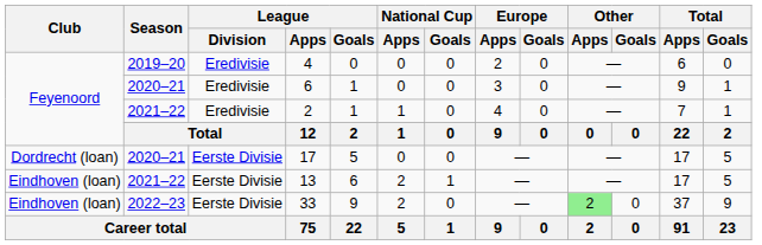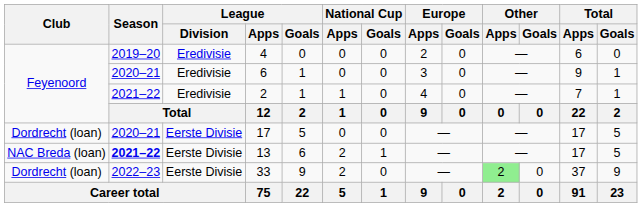13 | Club: Eindhoven (loan) -> NAC Breda (loan)
13 | Season: normal -> bold
33 | Club: Eindhoven (loan) -> Dordrecht (loan)
